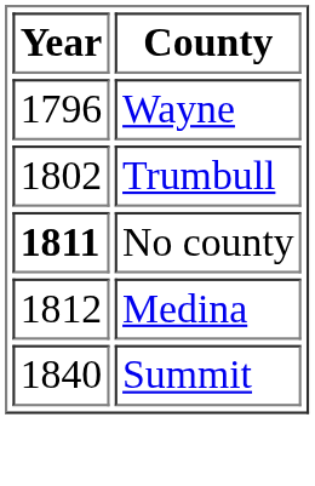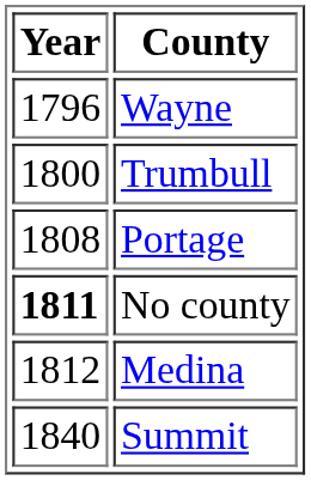Trumbull | Year: 1802 -> 1800
+ row: 1808 | Portage
